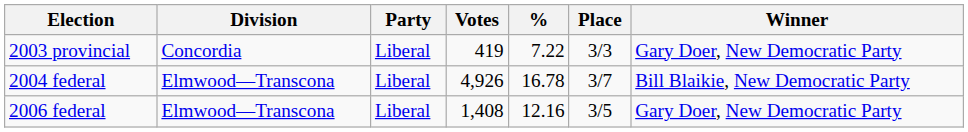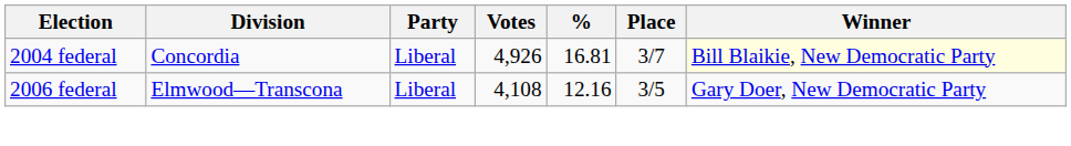- row: 2003 provincial | Concordia | Liberal | 419 | 7.22 | 3/3 | Gary Doer, New Democratic Party
2004 federal | Division: Elmwood—Transcona -> Concordia
2004 federal | %: 16.78 -> 16.81
2004 federal | Winner: no background -> lightyellow background
2006 federal | Votes: 1,408 -> 4,108
